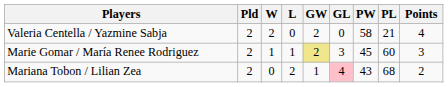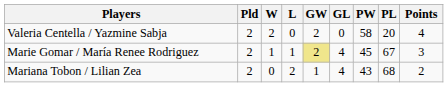Valeria Centella / Yazmine Sabja | PL: 21 -> 20
Marie Gomar / María Renee Rodriguez | GL: 3 -> 4
Marie Gomar / María Renee Rodriguez | PL: 60 -> 67
Mariana Tobon / Lilian Zea | GL: pink background -> no background
